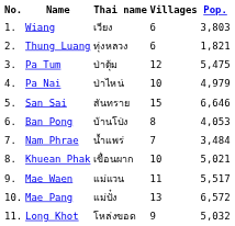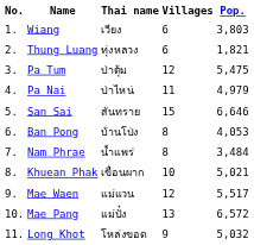Pa Nai | Villages: 10 -> 11
Nam Phrae | Villages: 7 -> 8
Mae Waen | Villages: 11 -> 12
